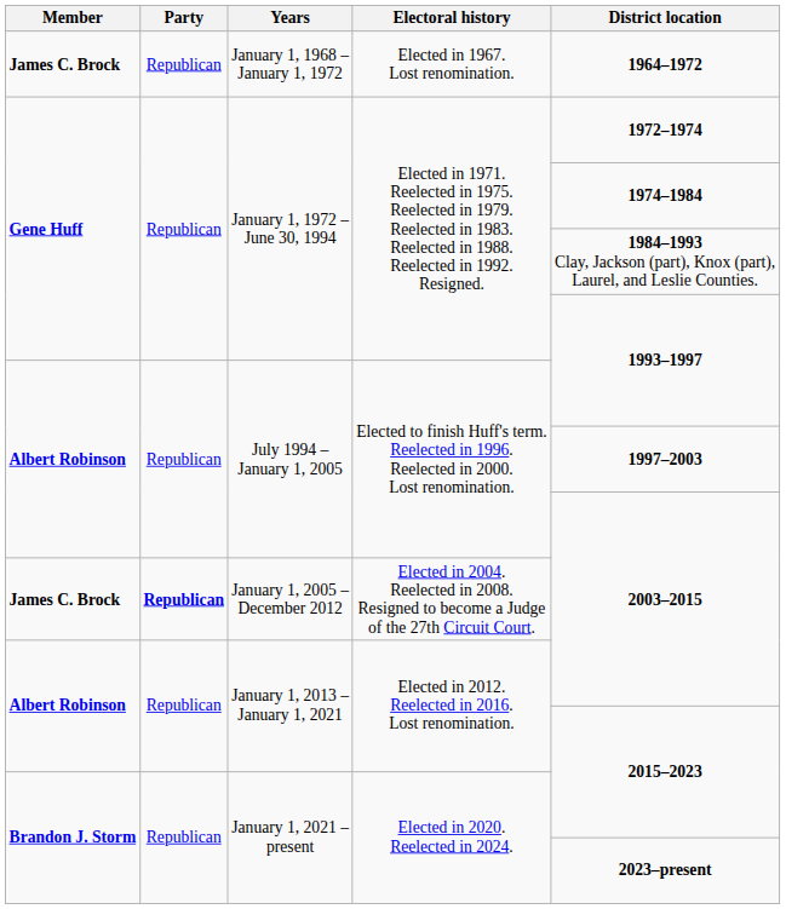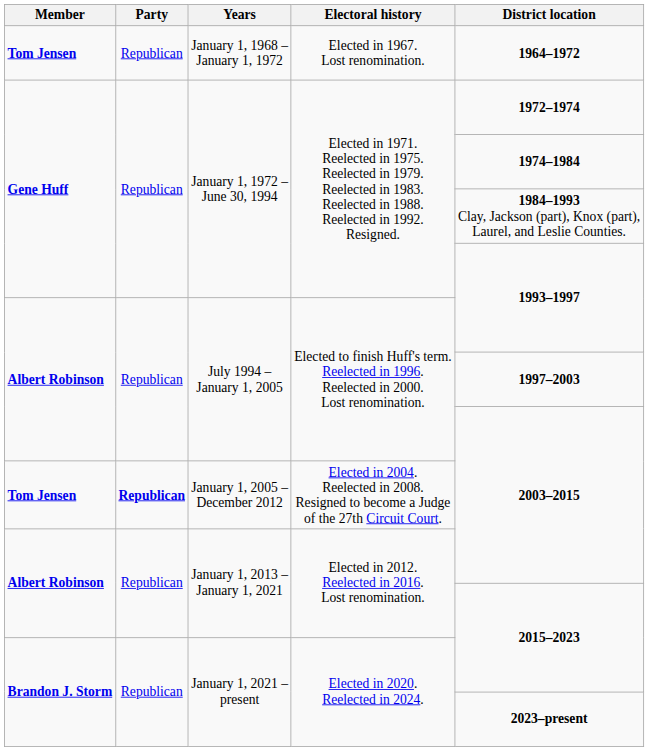January 1, 1968 – January 1, 1972 | Member: James C. Brock -> Tom Jensen
January 1, 2005 – December 2012 | Member: James C. Brock -> Tom Jensen
